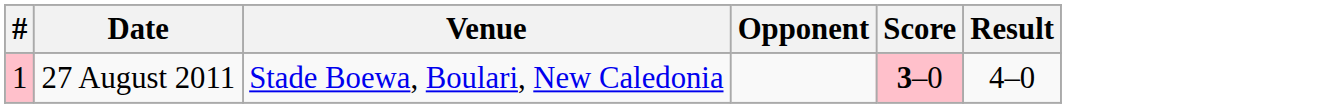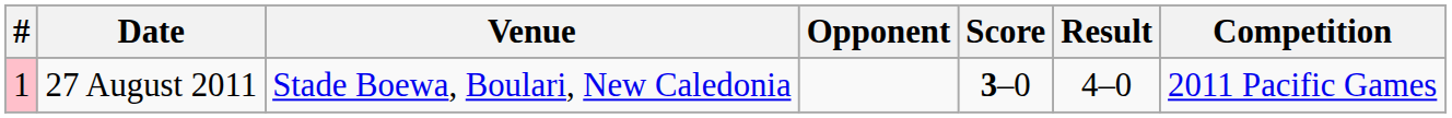+ column: Competition | 2011 Pacific Games
27 August 2011 | Score: pink background -> no background
